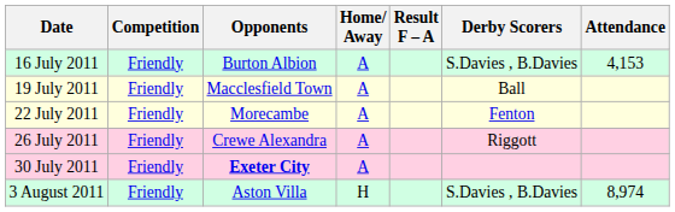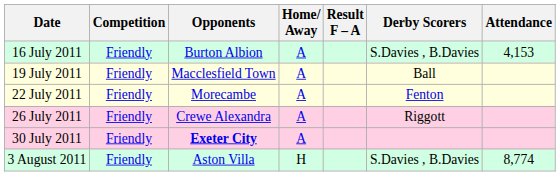3 August 2011 | Attendance: 8,974 -> 8,774
